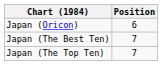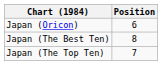Japan (The Best Ten) | Position: 7 -> 8
